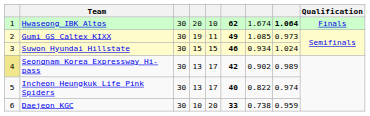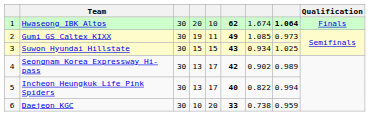Suwon Hyundai Hillstate | column 6: 46 -> 43
Suwon Hyundai Hillstate | column 8: 1.024 -> 1.025
Seongnam Korea Expressway Hi-pass | column 1: khaki background -> no background
Incheon Heungkuk Life Pink Spiders | column 8: 0.974 -> 0.994
